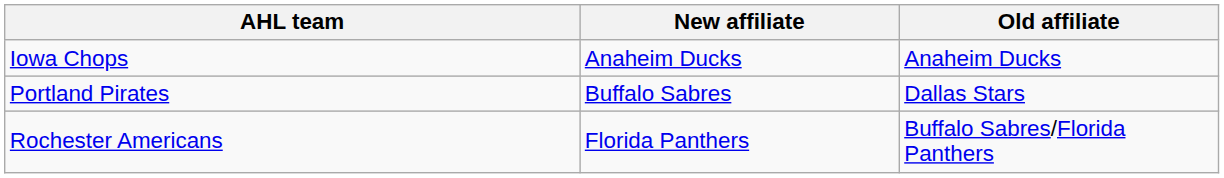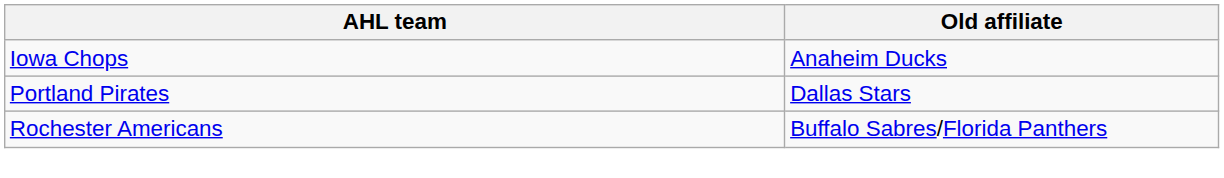- column: New affiliate | Anaheim Ducks | Buffalo Sabres | Florida Panthers
